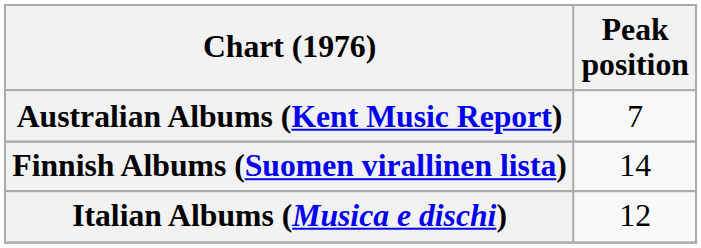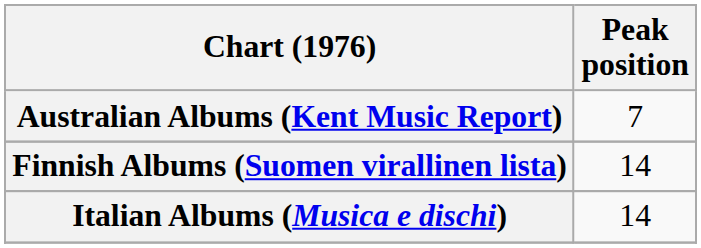Italian Albums (Musica e dischi) | Peak position: 12 -> 14
